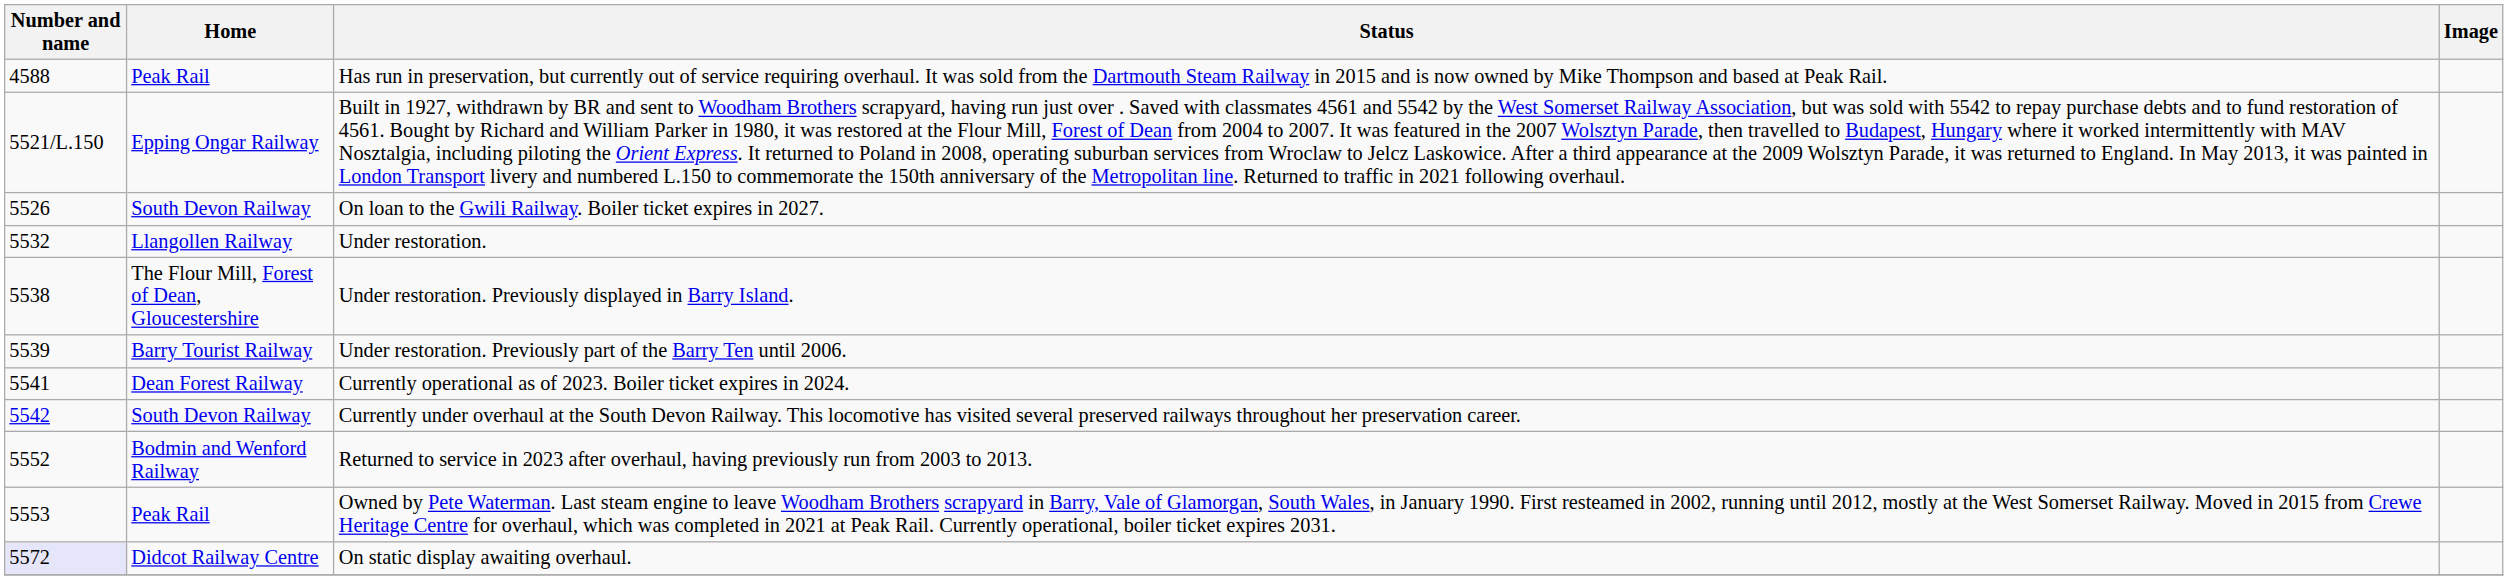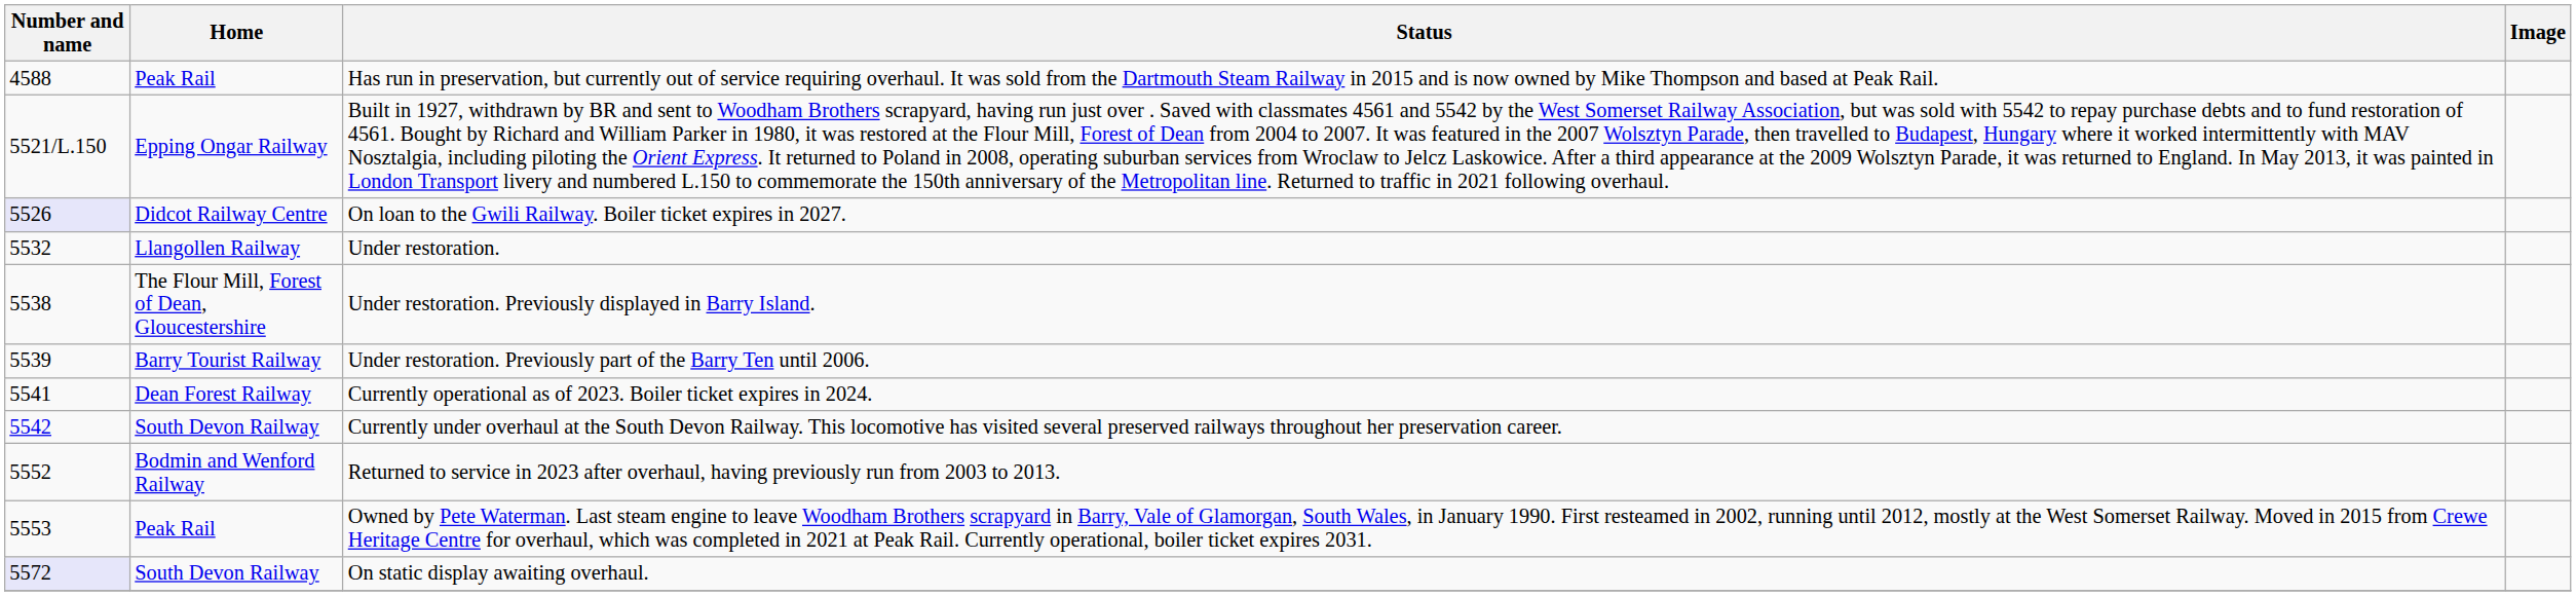On loan to the Gwili Railway. Boiler ticket expires in 2027. | Number and name: no background -> lavender background
On loan to the Gwili Railway. Boiler ticket expires in 2027. | Home: South Devon Railway -> Didcot Railway Centre
On static display awaiting overhaul. | Home: Didcot Railway Centre -> South Devon Railway
